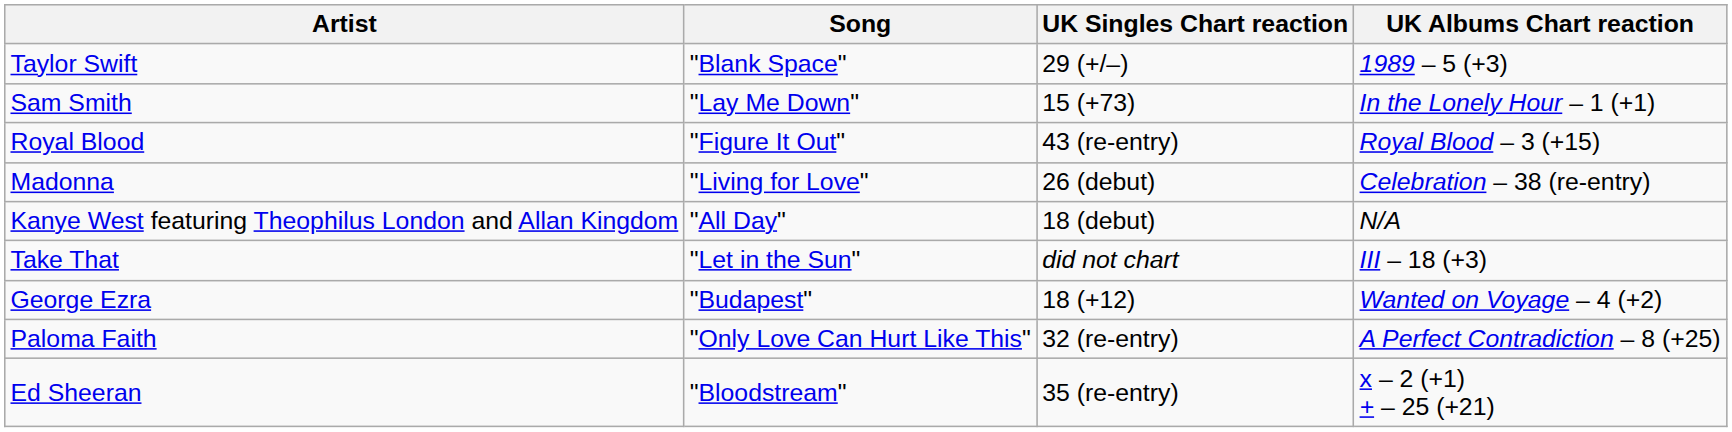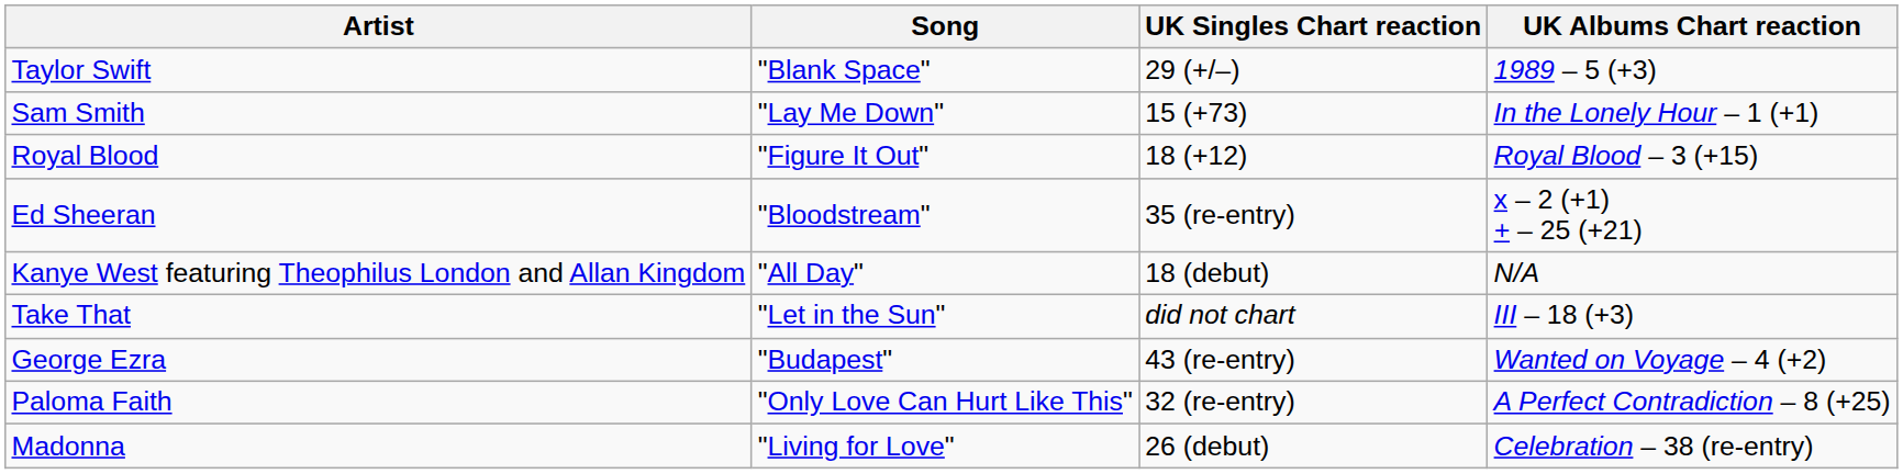Royal Blood | UK Singles Chart reaction: 43 (re-entry) -> 18 (+12)
rows swapped: Ed Sheeran <-> Madonna
George Ezra | UK Singles Chart reaction: 18 (+12) -> 43 (re-entry)
